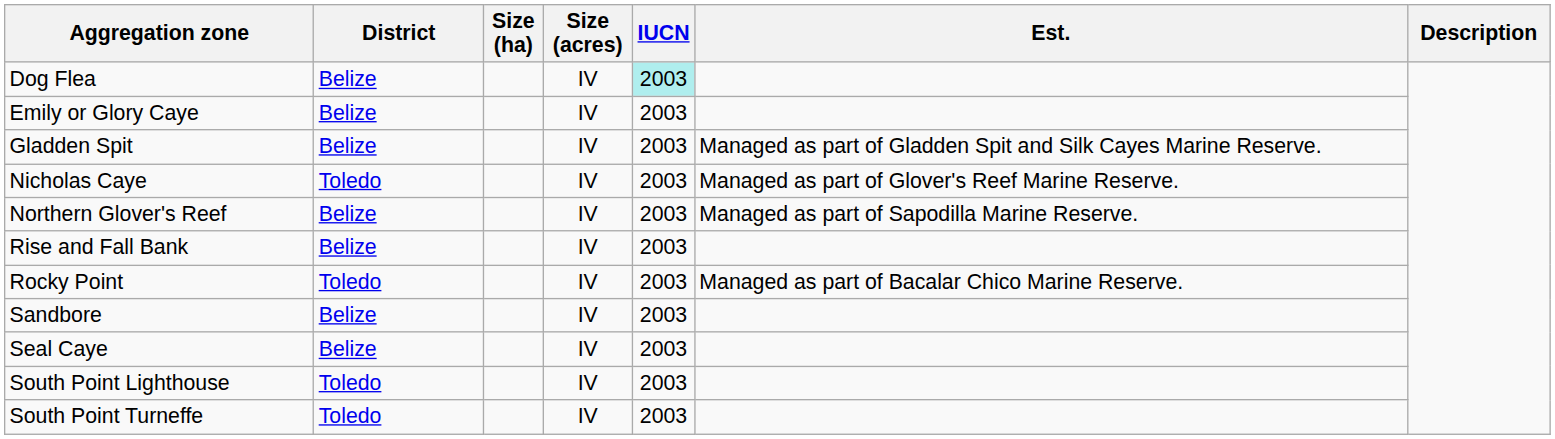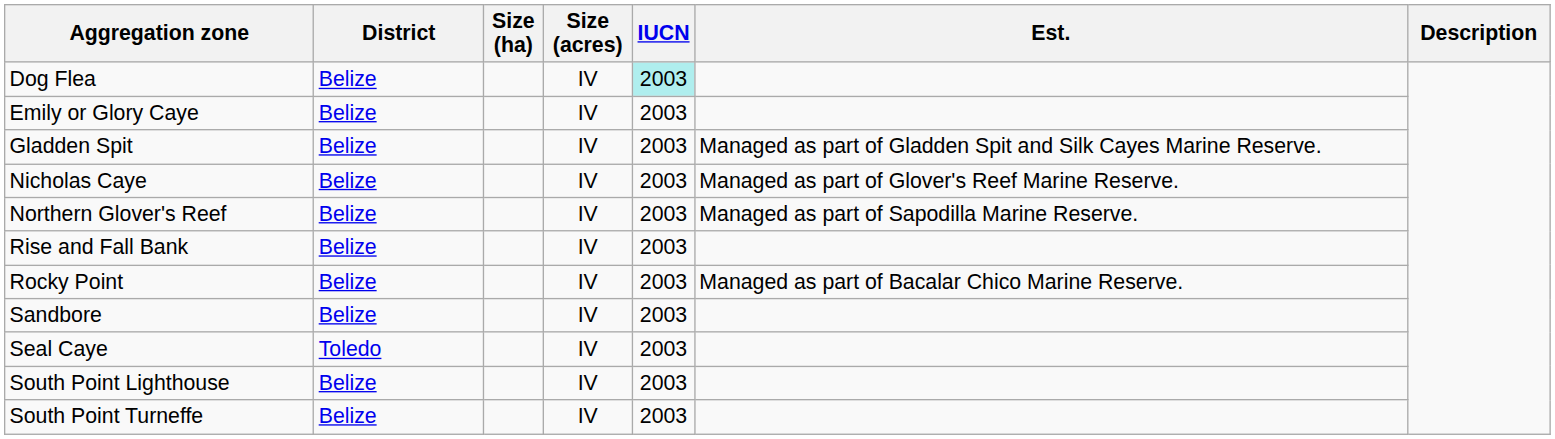Nicholas Caye | District: Toledo -> Belize
Rocky Point | District: Toledo -> Belize
Seal Caye | District: Belize -> Toledo
South Point Lighthouse | District: Toledo -> Belize
South Point Turneffe | District: Toledo -> Belize
